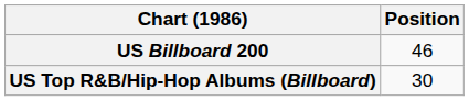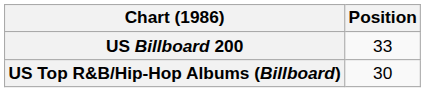US Billboard 200 | Position: 46 -> 33
